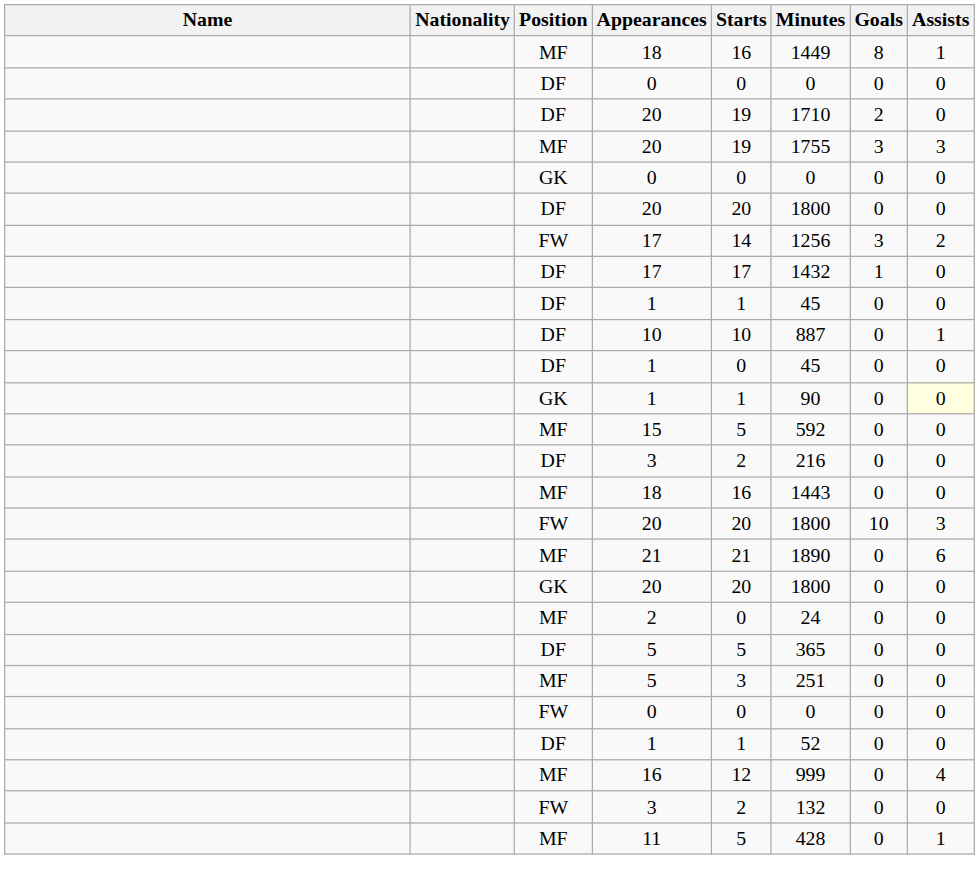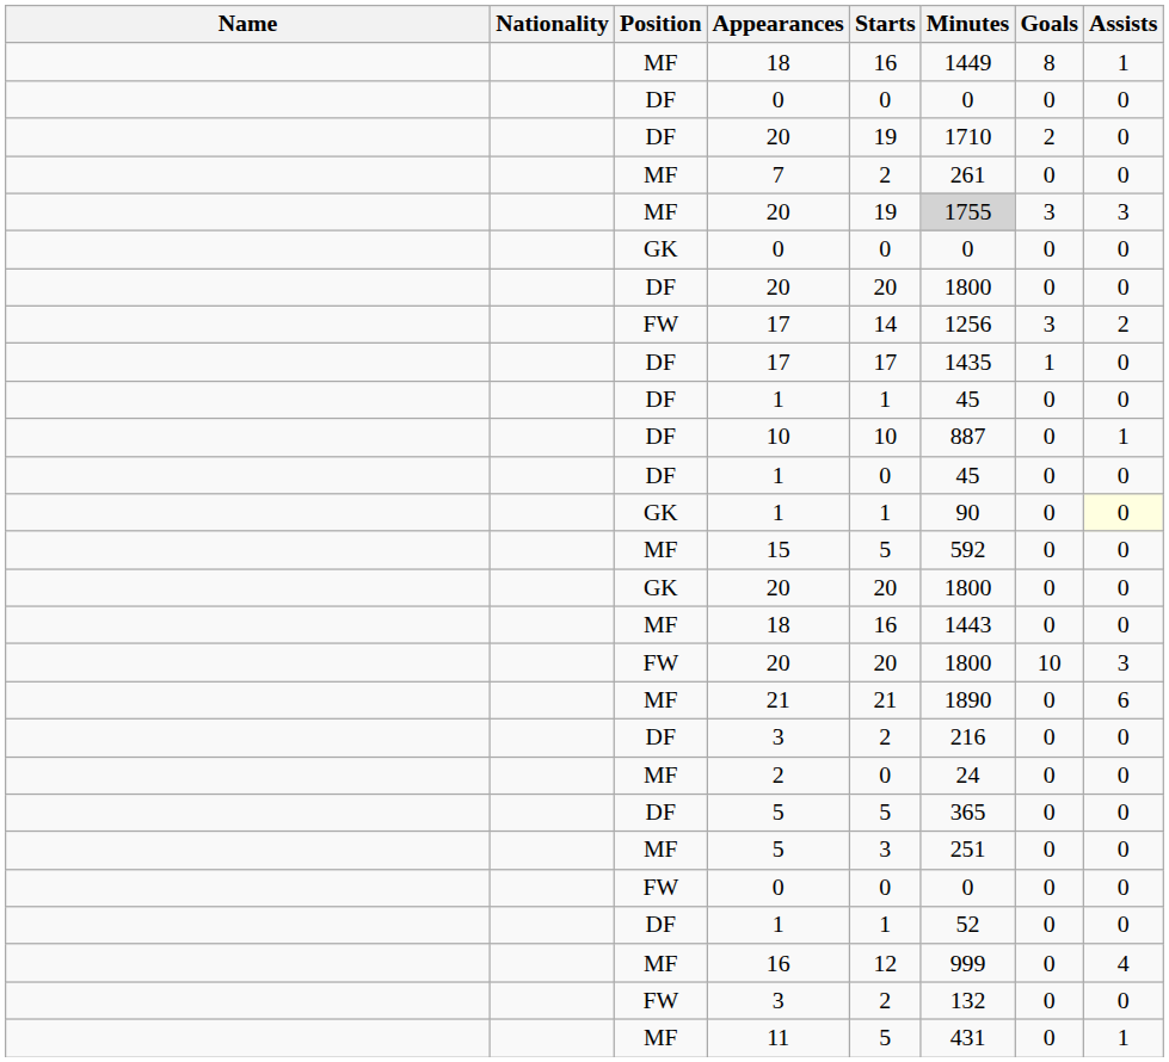+ row: MF | 7 | 2 | 261 | 0 | 0
MF / 20 | Minutes: no background -> lightgrey background
DF / 17 | Minutes: 1432 -> 1435
rows swapped: GK / 20 <-> DF / 3
11 | Minutes: 428 -> 431
